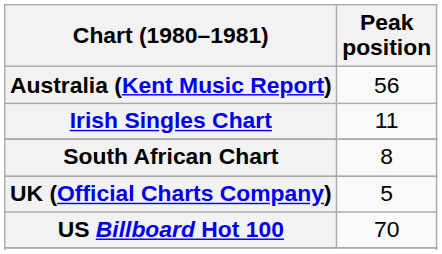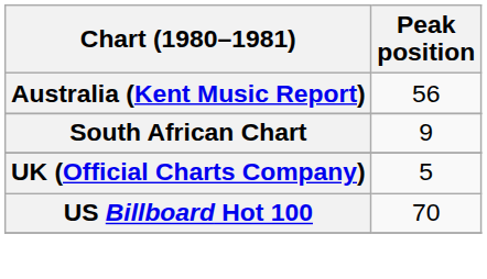- row: Irish Singles Chart | 11
South African Chart | Peak position: 8 -> 9
